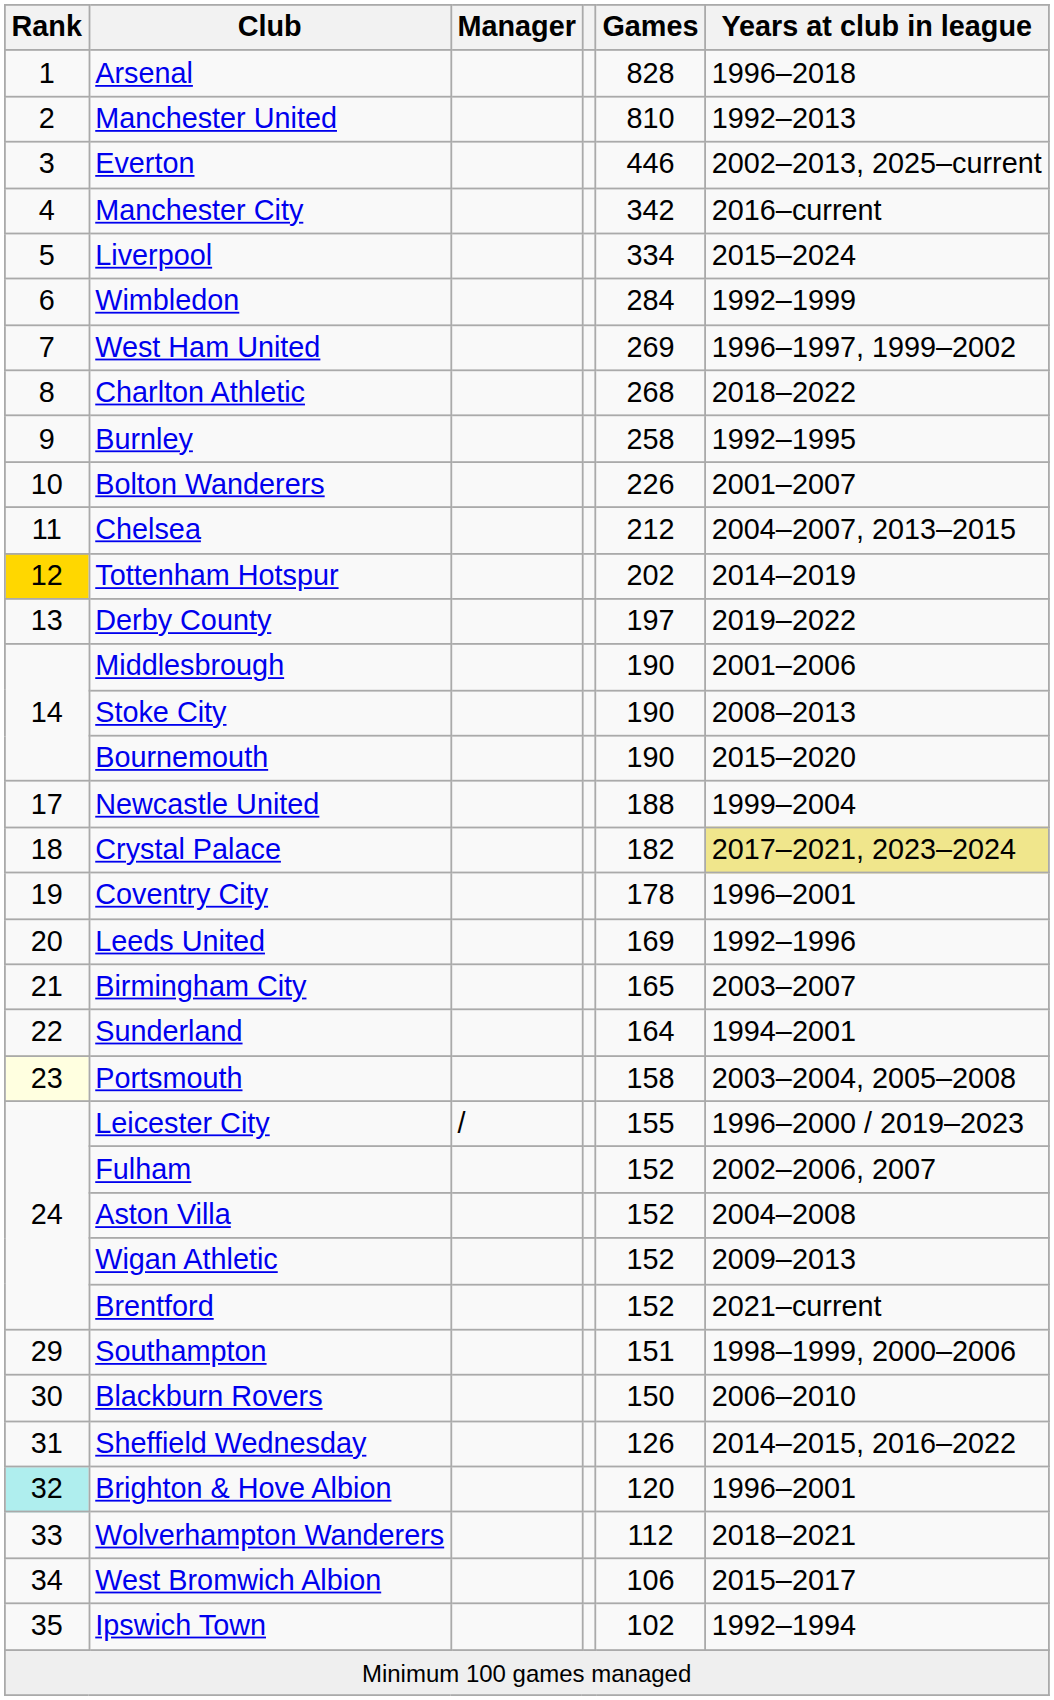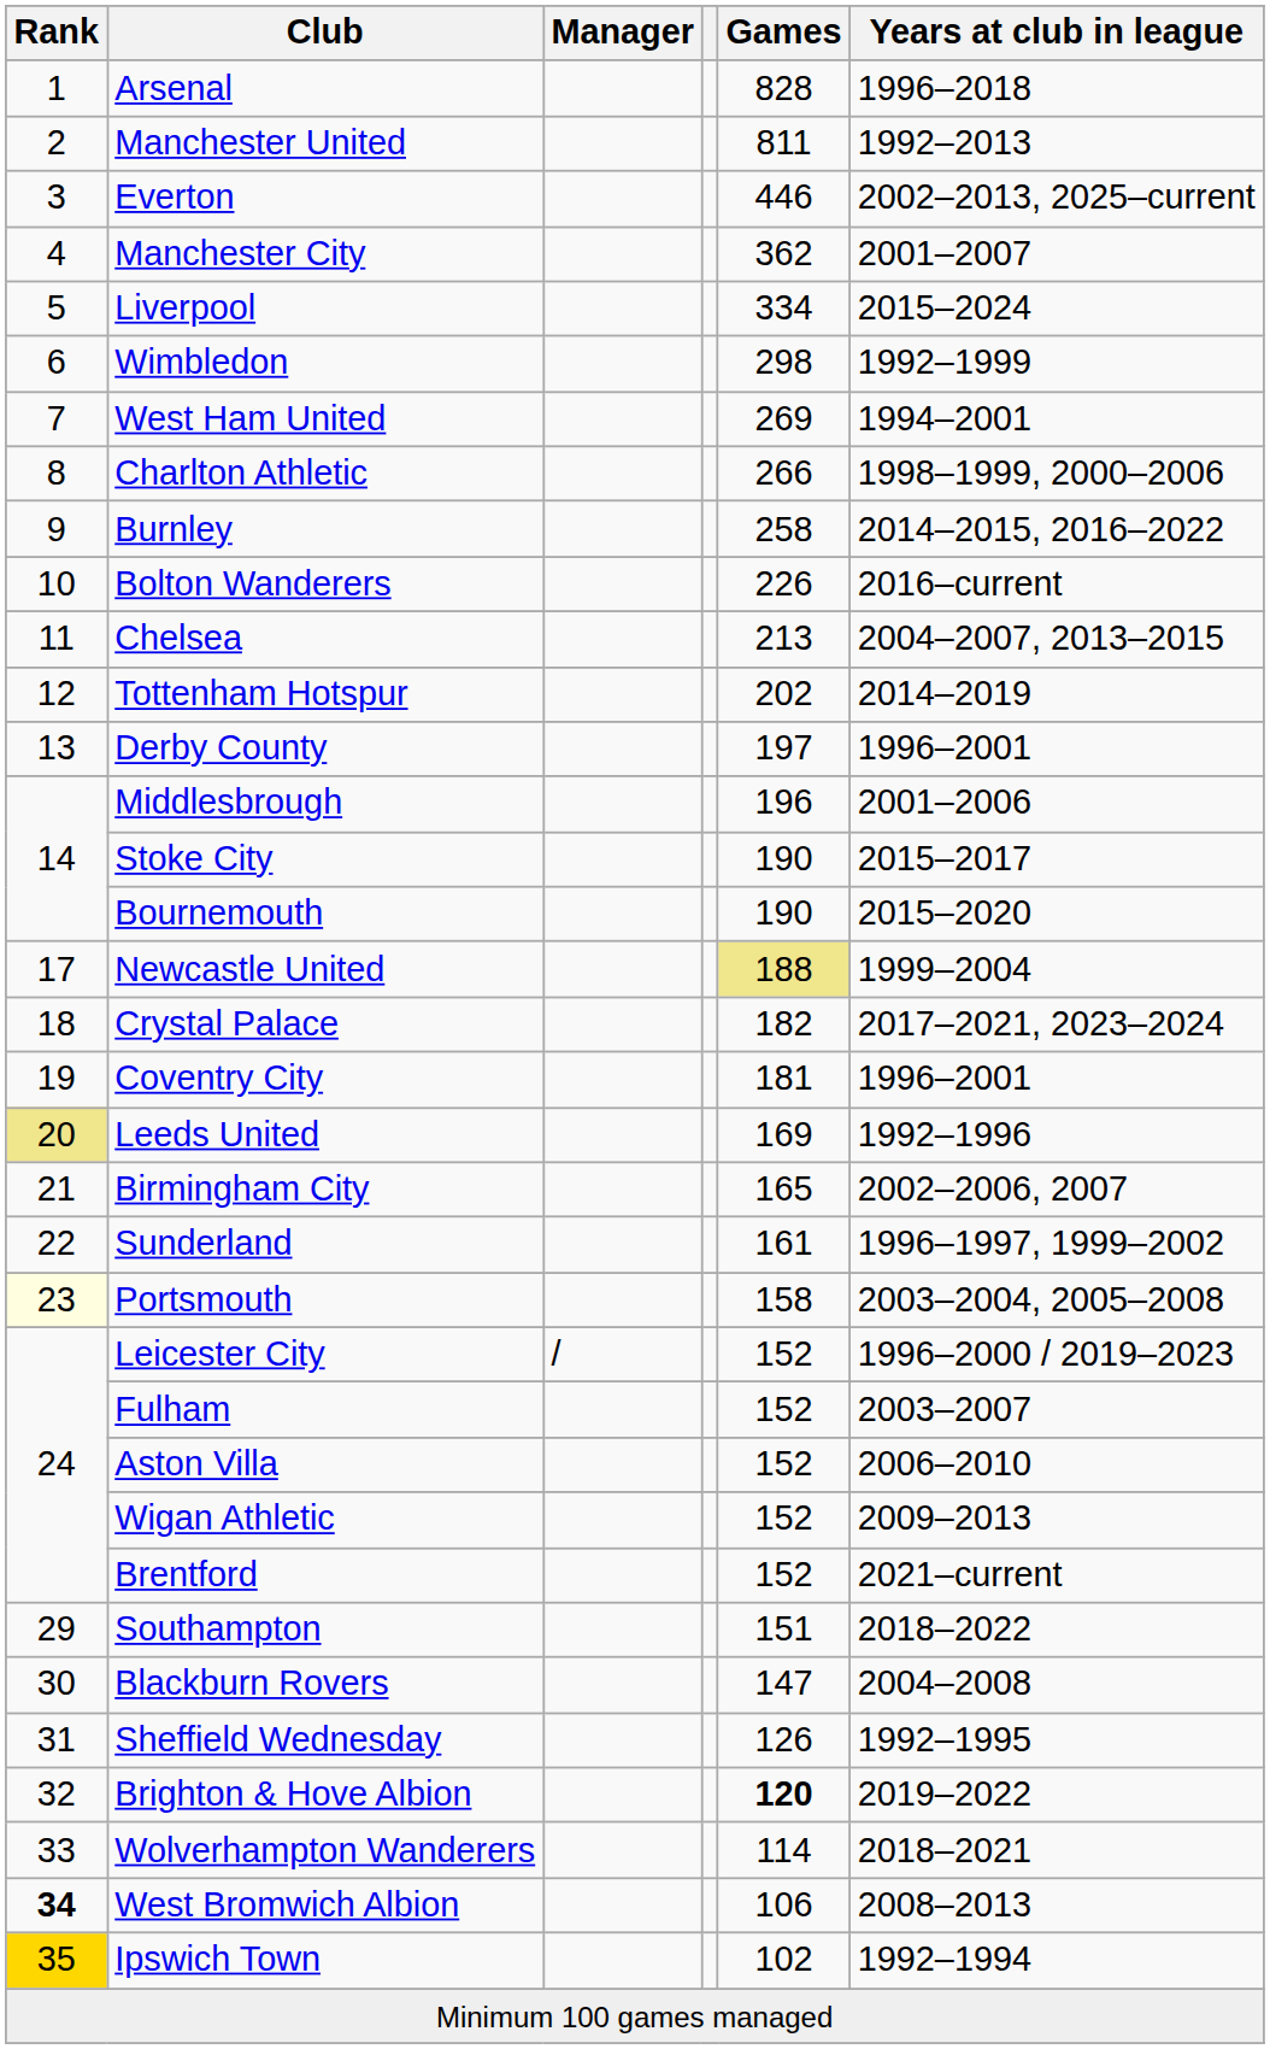Manchester United | Games: 810 -> 811
Manchester City | Games: 342 -> 362
Manchester City | Years at club in league: 2016–current -> 2001–2007
Wimbledon | Games: 284 -> 298
West Ham United | Years at club in league: 1996–1997, 1999–2002 -> 1994–2001
Charlton Athletic | Games: 268 -> 266
Charlton Athletic | Years at club in league: 2018–2022 -> 1998–1999, 2000–2006
Burnley | Years at club in league: 1992–1995 -> 2014–2015, 2016–2022
Bolton Wanderers | Years at club in league: 2001–2007 -> 2016–current
Chelsea | Games: 212 -> 213
Tottenham Hotspur | Rank: gold background -> no background
Derby County | Years at club in league: 2019–2022 -> 1996–2001
Middlesbrough | Games: 190 -> 196
Stoke City | Years at club in league: 2008–2013 -> 2015–2017
Newcastle United | Games: no background -> khaki background
Crystal Palace | Years at club in league: khaki background -> no background
Coventry City | Games: 178 -> 181
Leeds United | Rank: no background -> khaki background
Birmingham City | Years at club in league: 2003–2007 -> 2002–2006, 2007
Sunderland | Games: 164 -> 161
Sunderland | Years at club in league: 1994–2001 -> 1996–1997, 1999–2002
Leicester City | Games: 155 -> 152
Fulham | Years at club in league: 2002–2006, 2007 -> 2003–2007
Aston Villa | Years at club in league: 2004–2008 -> 2006–2010
Southampton | Years at club in league: 1998–1999, 2000–2006 -> 2018–2022
Blackburn Rovers | Games: 150 -> 147
Blackburn Rovers | Years at club in league: 2006–2010 -> 2004–2008
Sheffield Wednesday | Years at club in league: 2014–2015, 2016–2022 -> 1992–1995
Brighton & Hove Albion | Rank: paleturquoise background -> no background
Brighton & Hove Albion | Games: normal -> bold
Brighton & Hove Albion | Years at club in league: 1996–2001 -> 2019–2022
Wolverhampton Wanderers | Games: 112 -> 114
West Bromwich Albion | Rank: normal -> bold
West Bromwich Albion | Years at club in league: 2015–2017 -> 2008–2013
Ipswich Town | Rank: no background -> gold background
